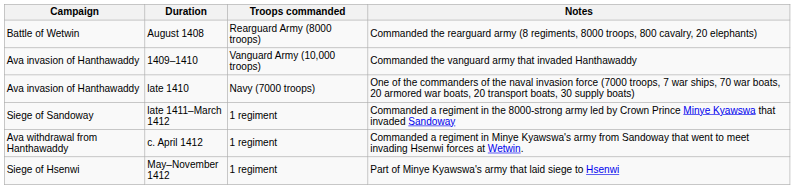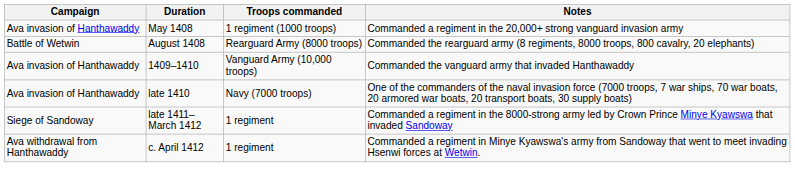+ row: Ava invasion of Hanthawaddy | May 1408 | 1 regiment (1000 troops) | Commanded a regiment in the 20,000+ strong vanguard invasion army
- row: Siege of Hsenwi | May–November 1412 | 1 regiment | Part of Minye Kyawswa's army that laid siege to Hsenwi
